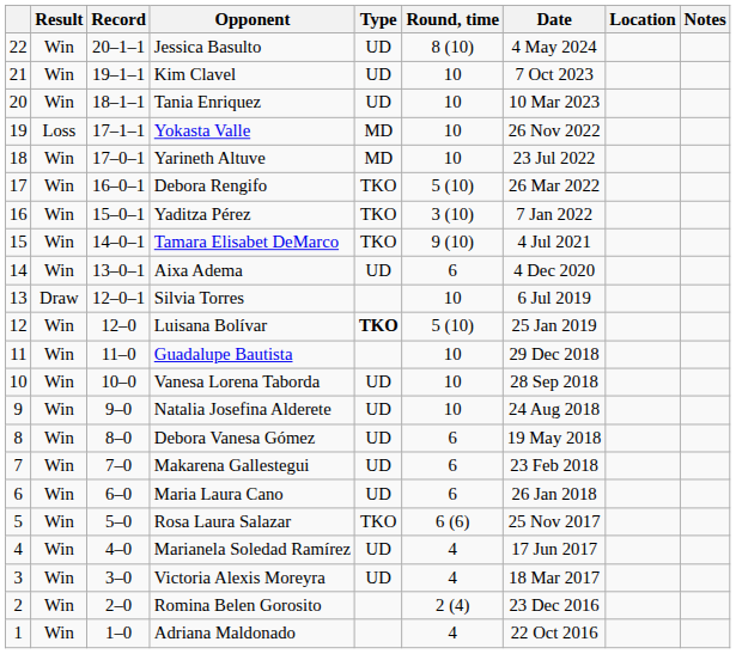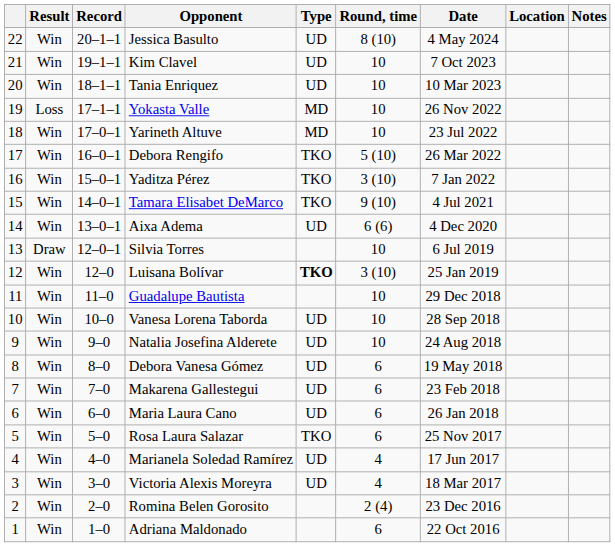Aixa Adema | Round, time: 6 -> 6 (6)
Luisana Bolívar | Round, time: 5 (10) -> 3 (10)
Rosa Laura Salazar | Round, time: 6 (6) -> 6
Adriana Maldonado | Round, time: 4 -> 6
